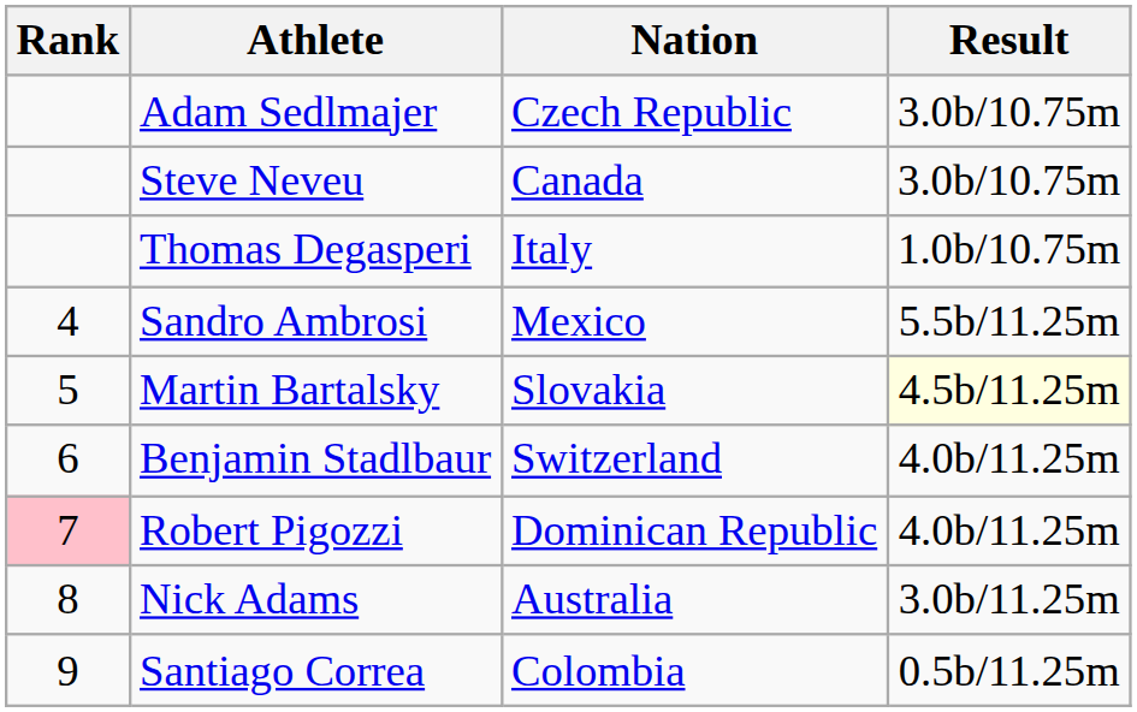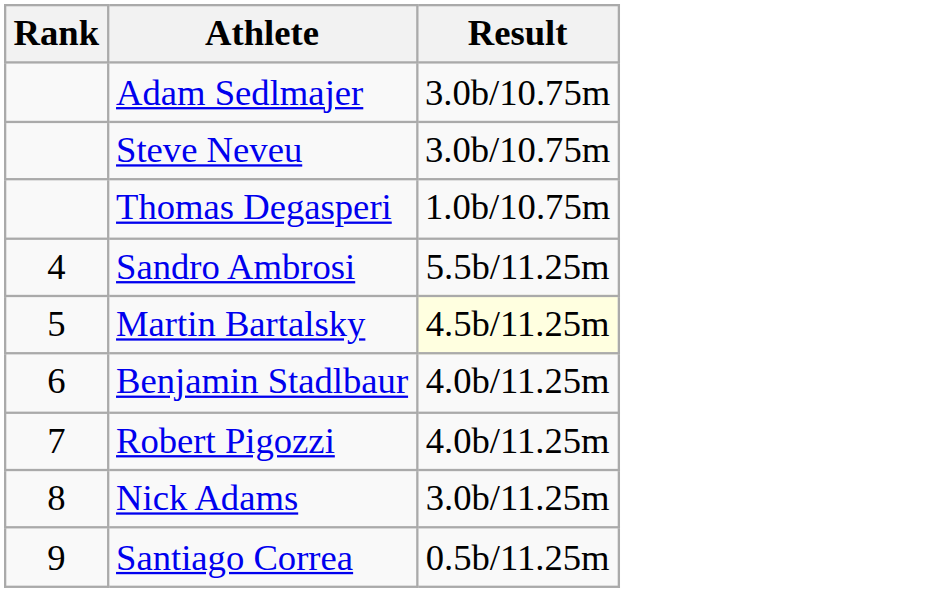- column: Nation | Czech Republic | Canada | Italy | Mexico | Slovakia | Switzerland | Dominican Republic | Australia | Colombia
Robert Pigozzi | Rank: pink background -> no background
